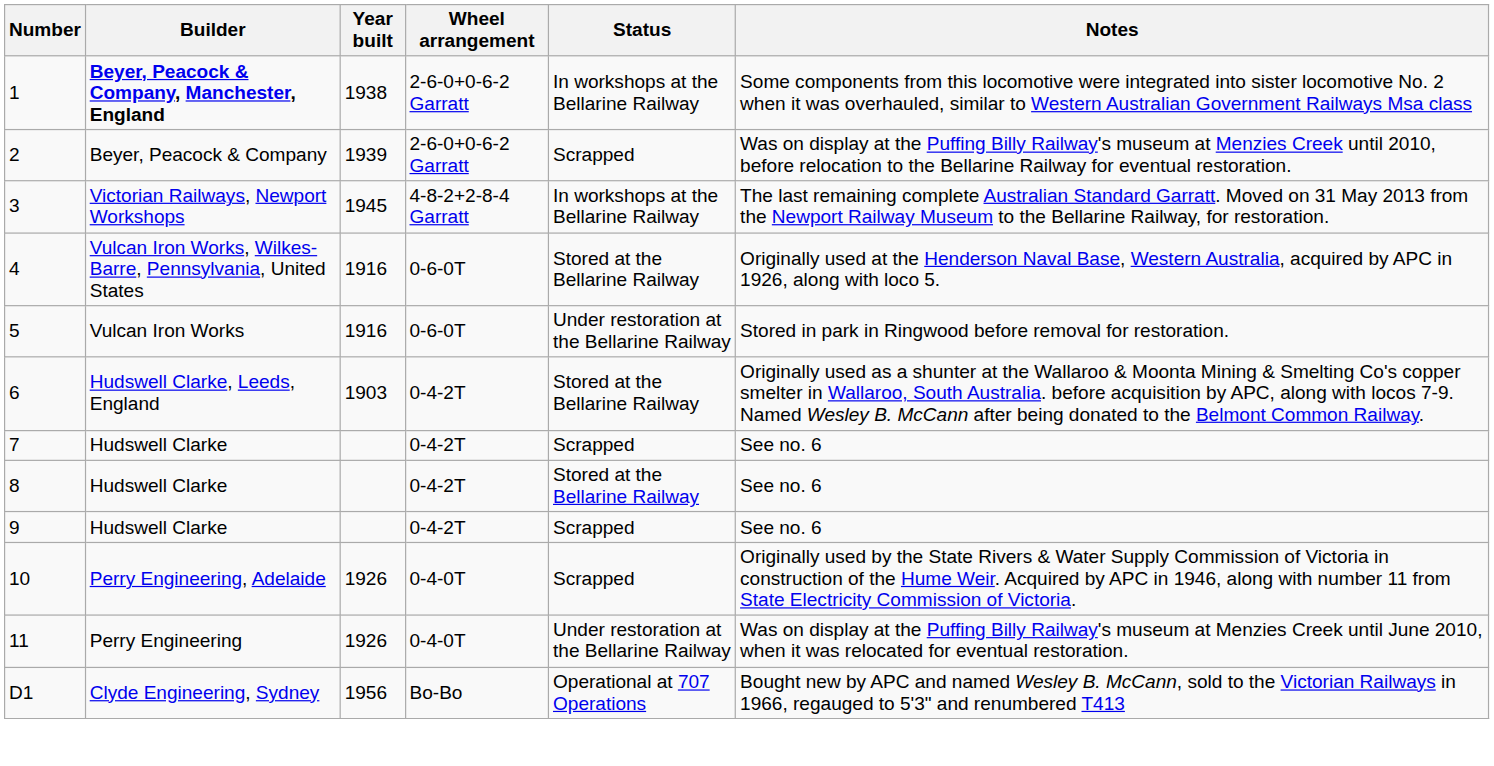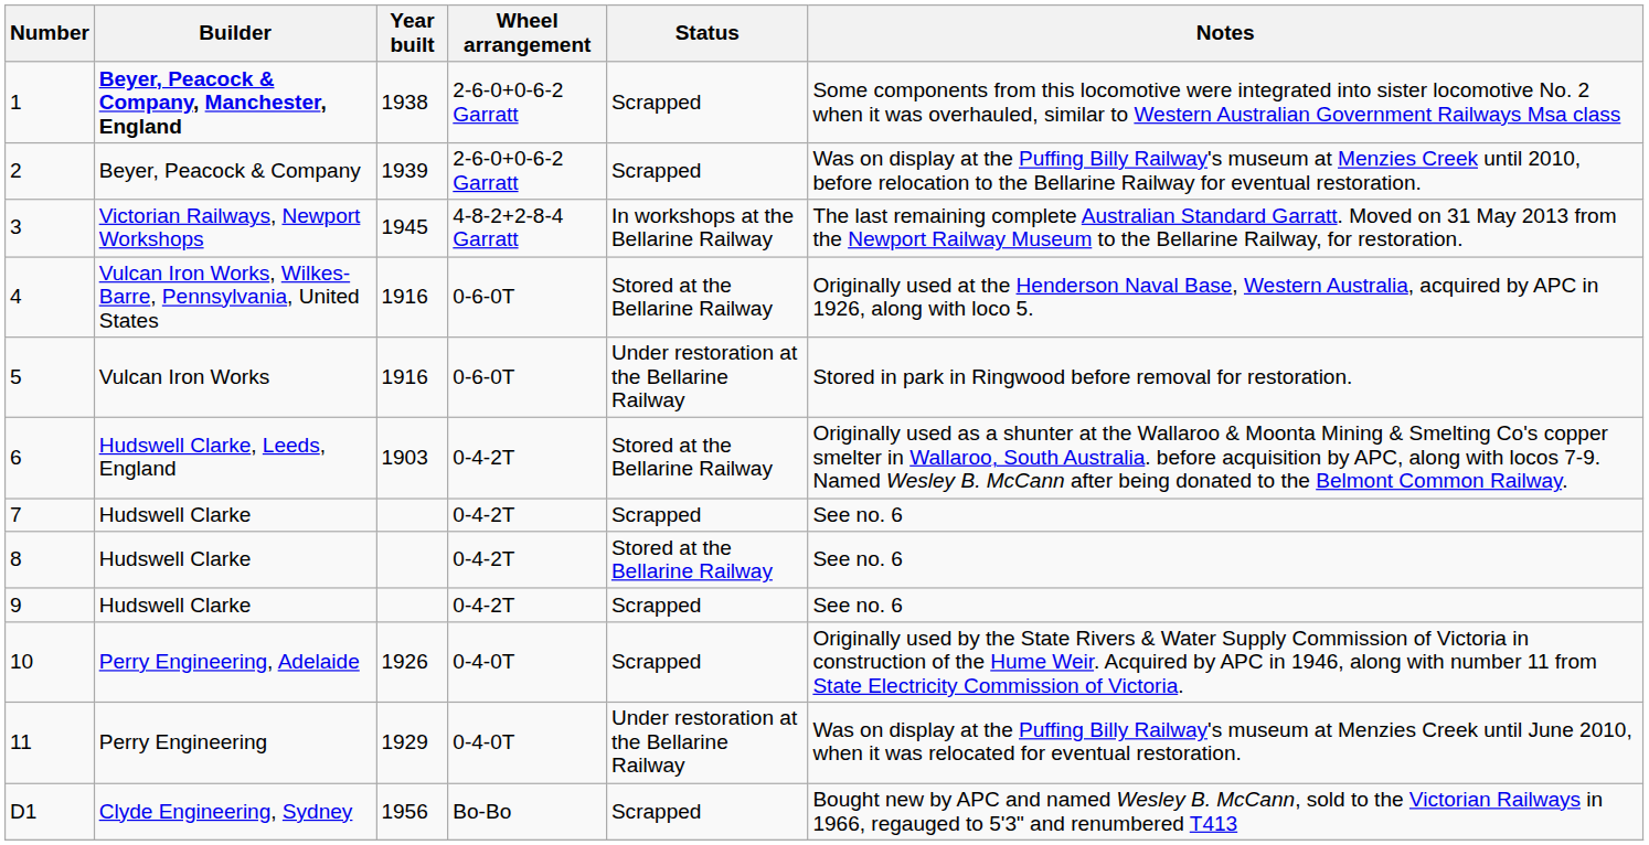1 | Status: In workshops at the Bellarine Railway -> Scrapped
11 | Year built: 1926 -> 1929
D1 | Status: Operational at 707 Operations -> Scrapped
